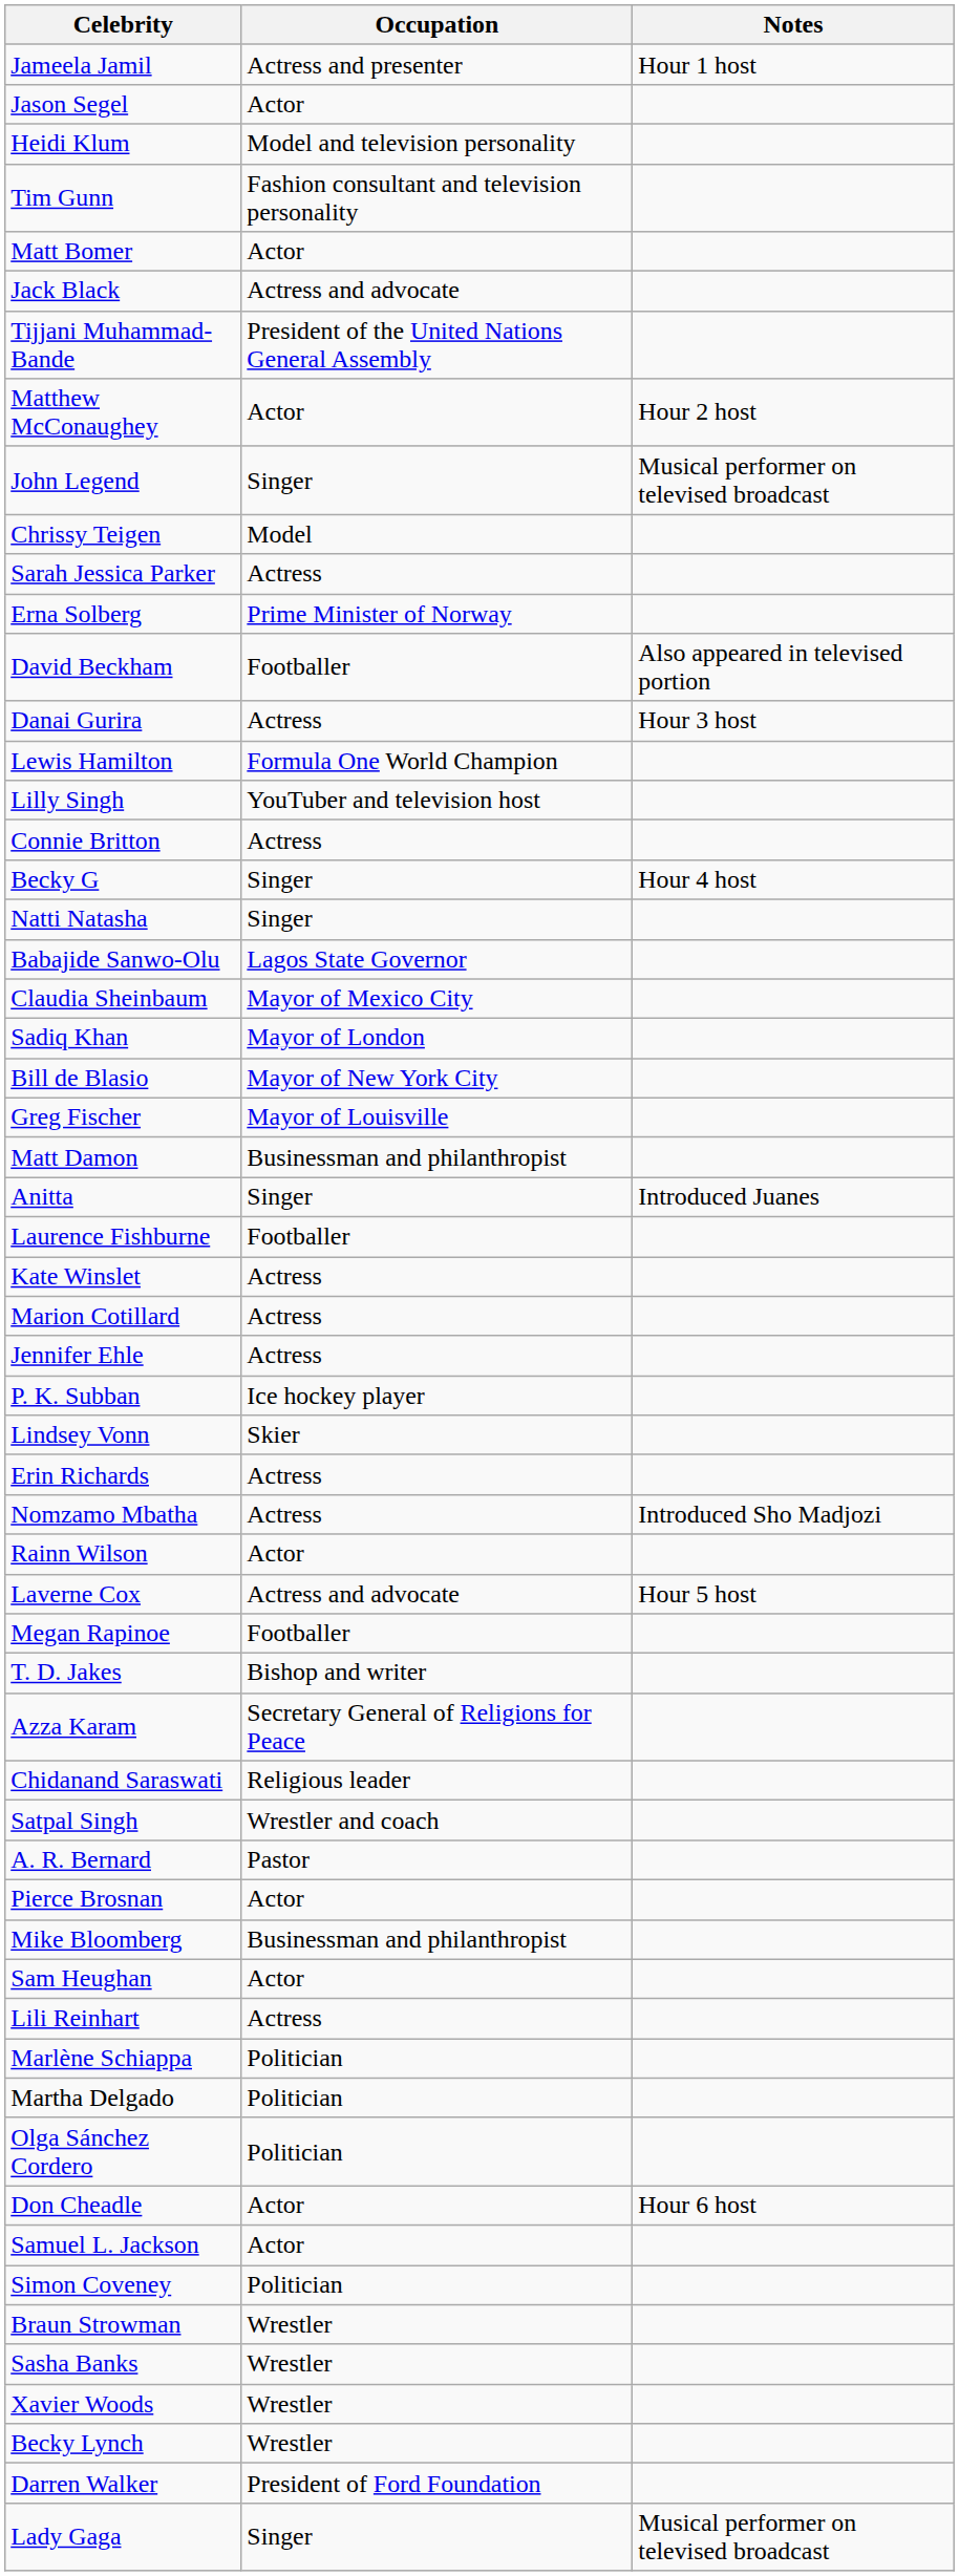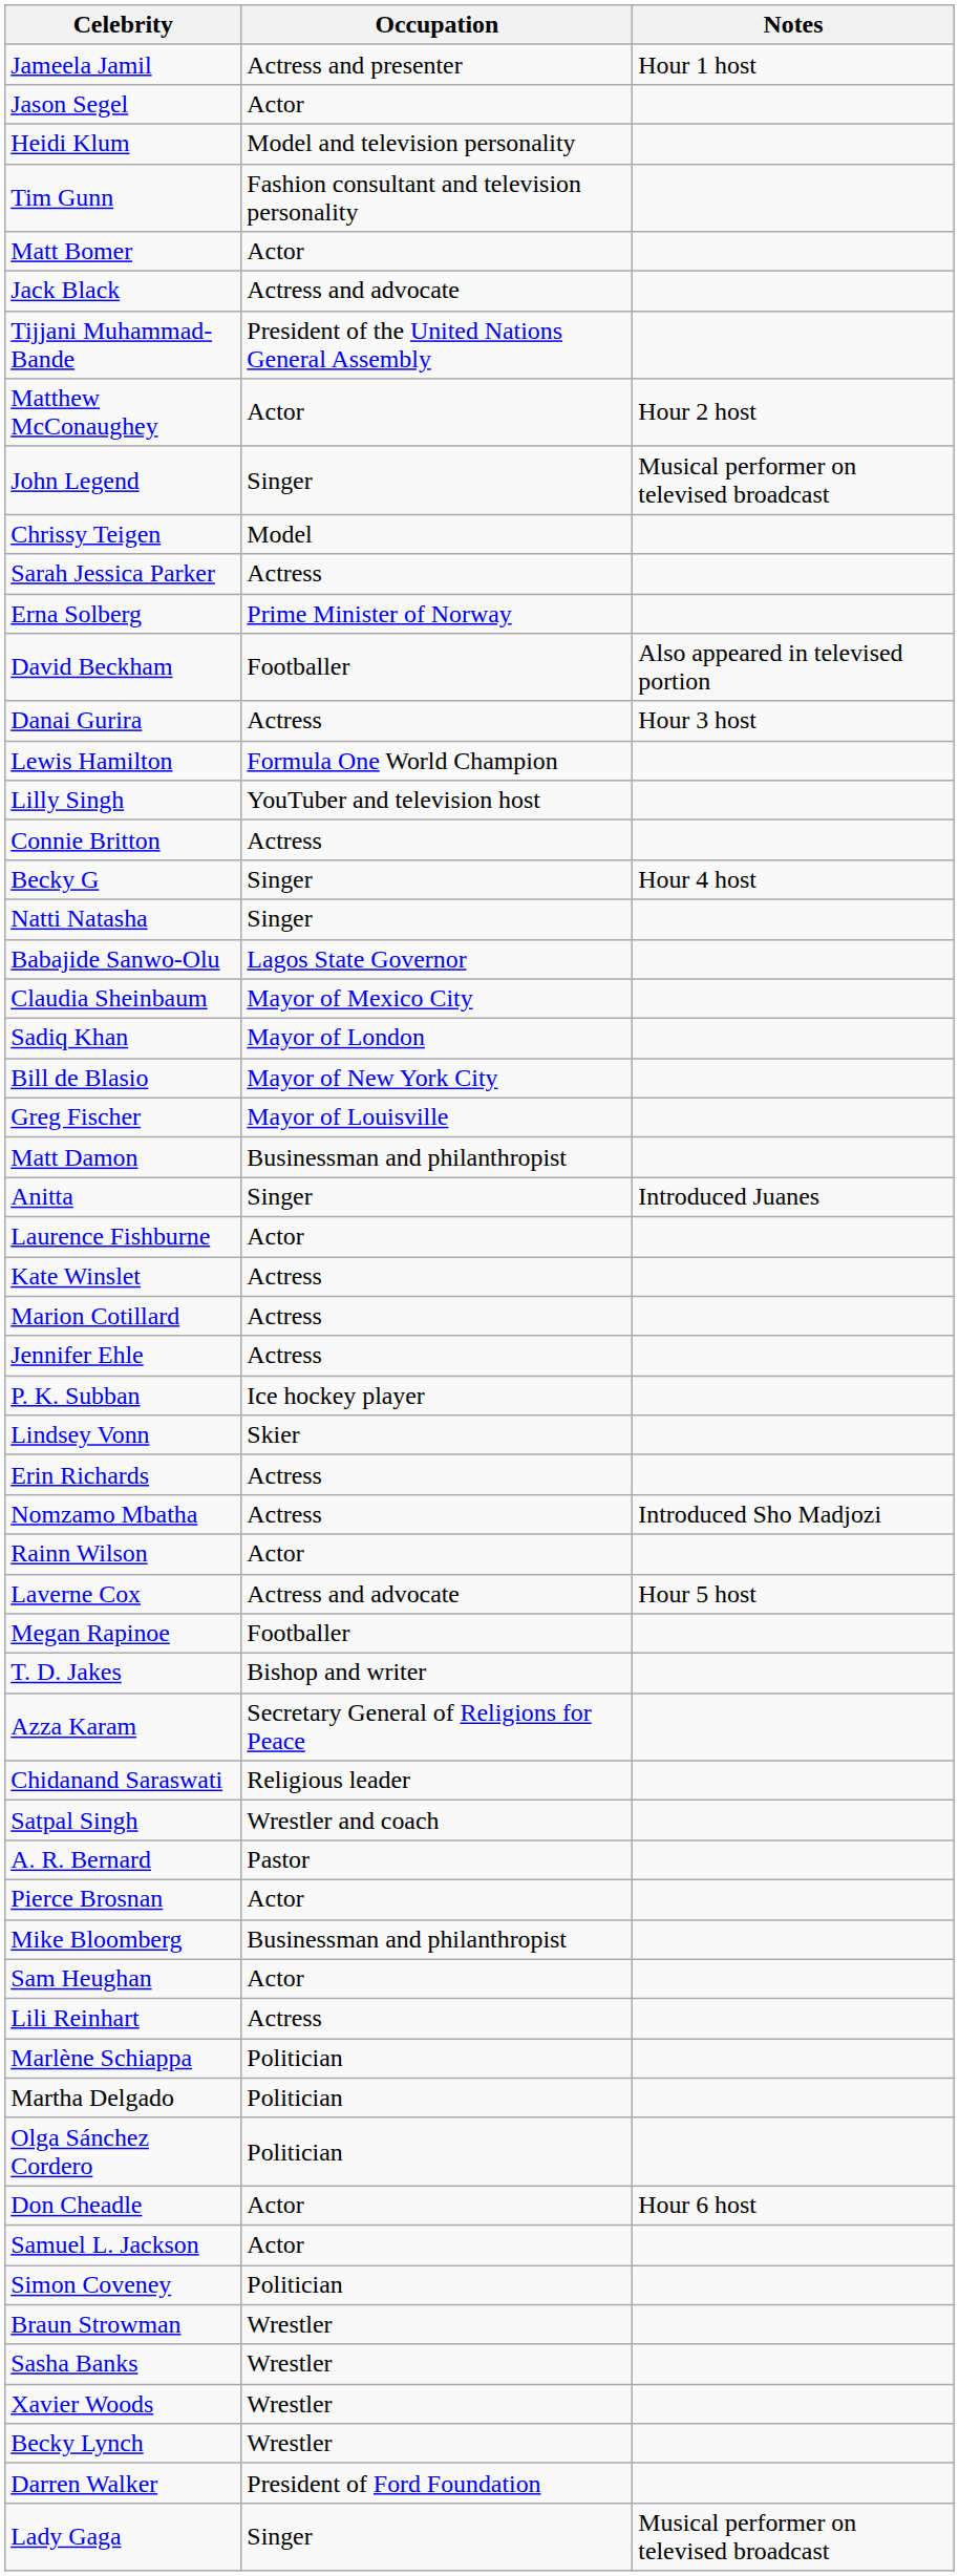Laurence Fishburne | Occupation: Footballer -> Actor
